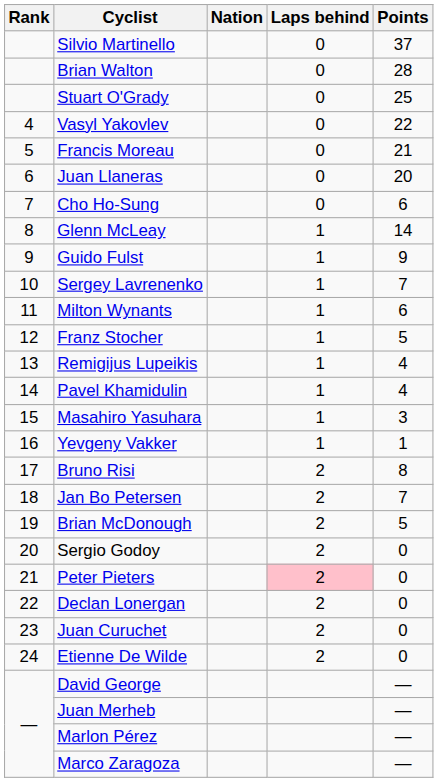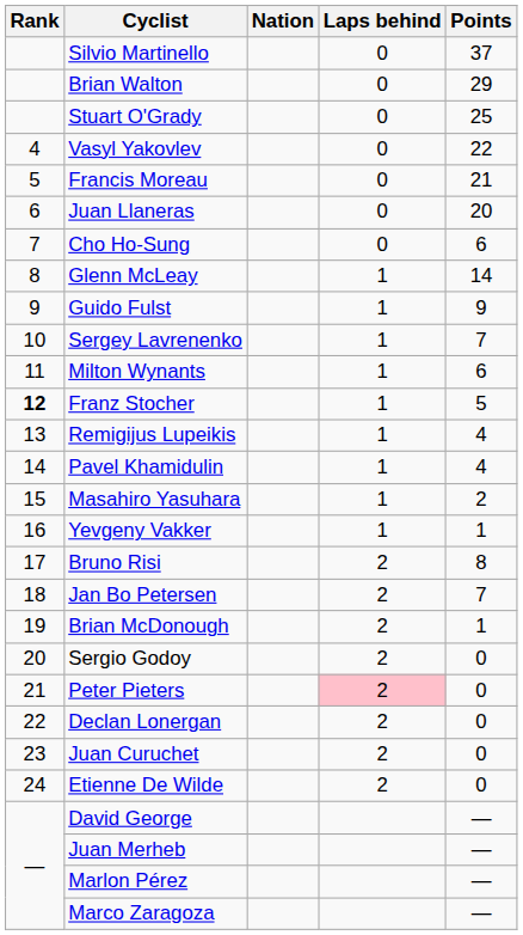Brian Walton | Points: 28 -> 29
Franz Stocher | Rank: normal -> bold
Masahiro Yasuhara | Points: 3 -> 2
Brian McDonough | Points: 5 -> 1
